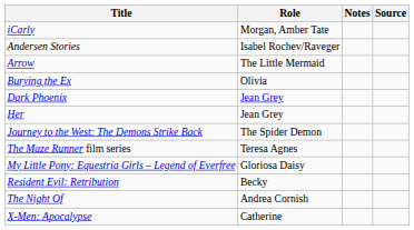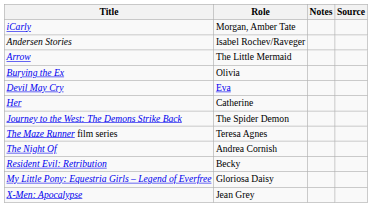- row: Dark Phoenix | Jean Grey
+ row: Devil May Cry | Eva
Her | Role: Jean Grey -> Catherine
rows swapped: The Night Of <-> My Little Pony: Equestria Girls – Legend of Everfree
X-Men: Apocalypse | Role: Catherine -> Jean Grey
